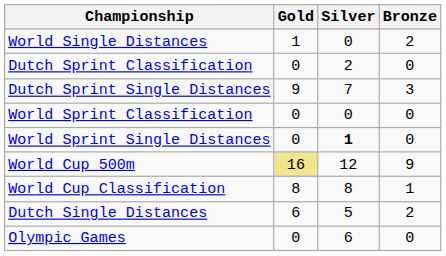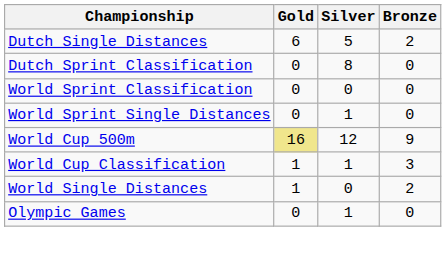rows swapped: Dutch Single Distances <-> World Single Distances
Dutch Sprint Classification | Silver: 2 -> 8
- row: Dutch Sprint Single Distances | 9 | 7 | 3
World Sprint Single Distances | Silver: bold -> normal
World Cup Classification | Gold: 8 -> 1
World Cup Classification | Silver: 8 -> 1
World Cup Classification | Bronze: 1 -> 3
Olympic Games | Silver: 6 -> 1
